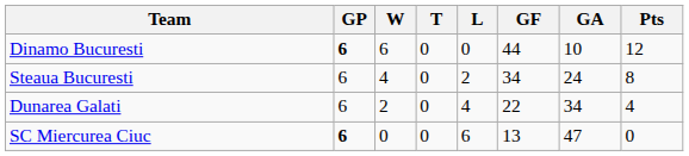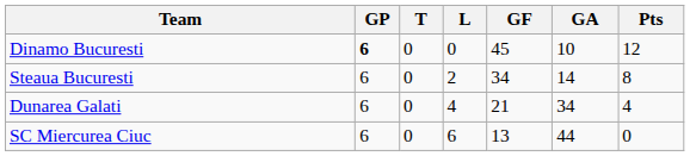- column: W | 6 | 4 | 2 | 0
Dinamo Bucuresti | GF: 44 -> 45
Steaua Bucuresti | GA: 24 -> 14
Dunarea Galati | GF: 22 -> 21
SC Miercurea Ciuc | GP: bold -> normal
SC Miercurea Ciuc | GA: 47 -> 44
